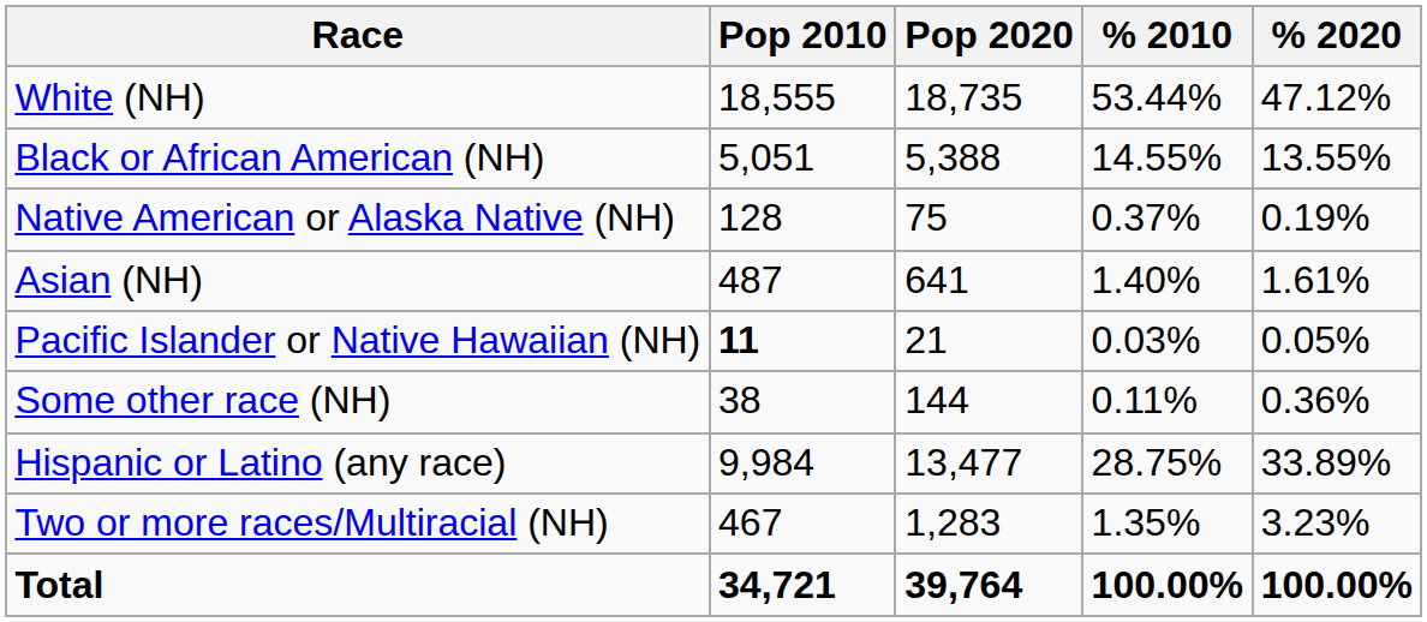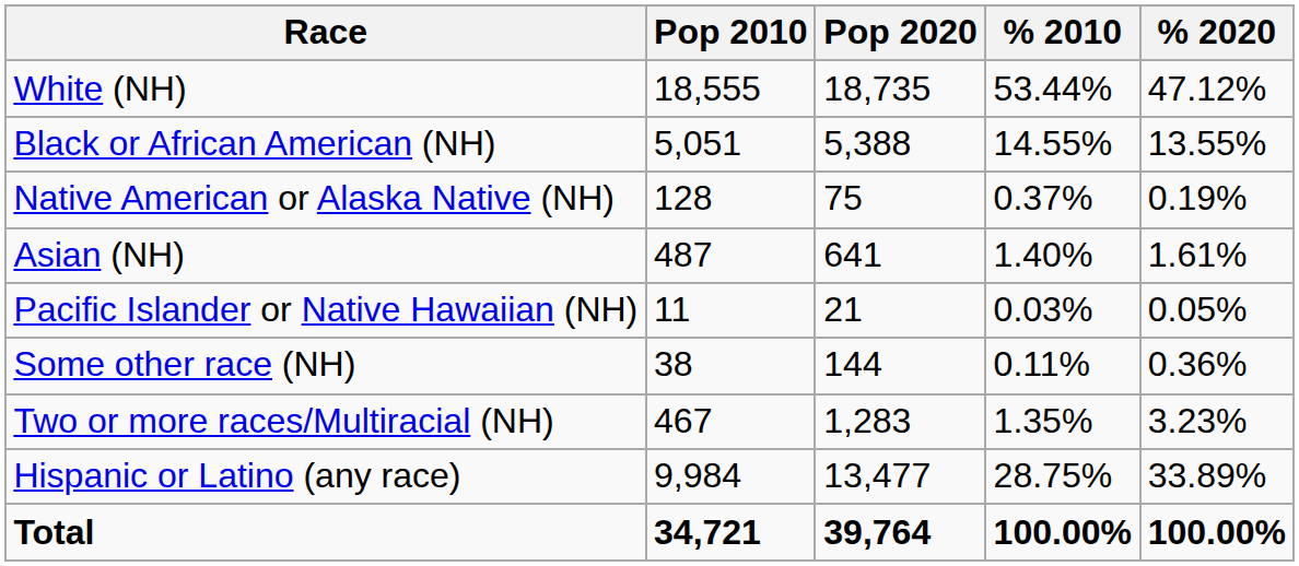Pacific Islander or Native Hawaiian (NH) | Pop 2010: bold -> normal
rows swapped: Two or more races/Multiracial (NH) <-> Hispanic or Latino (any race)
